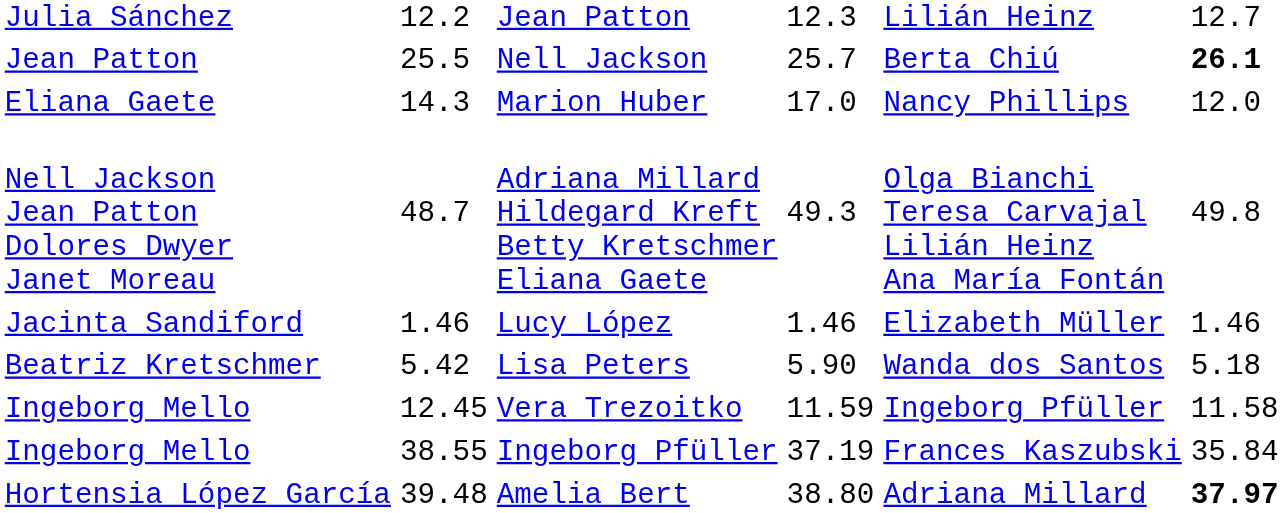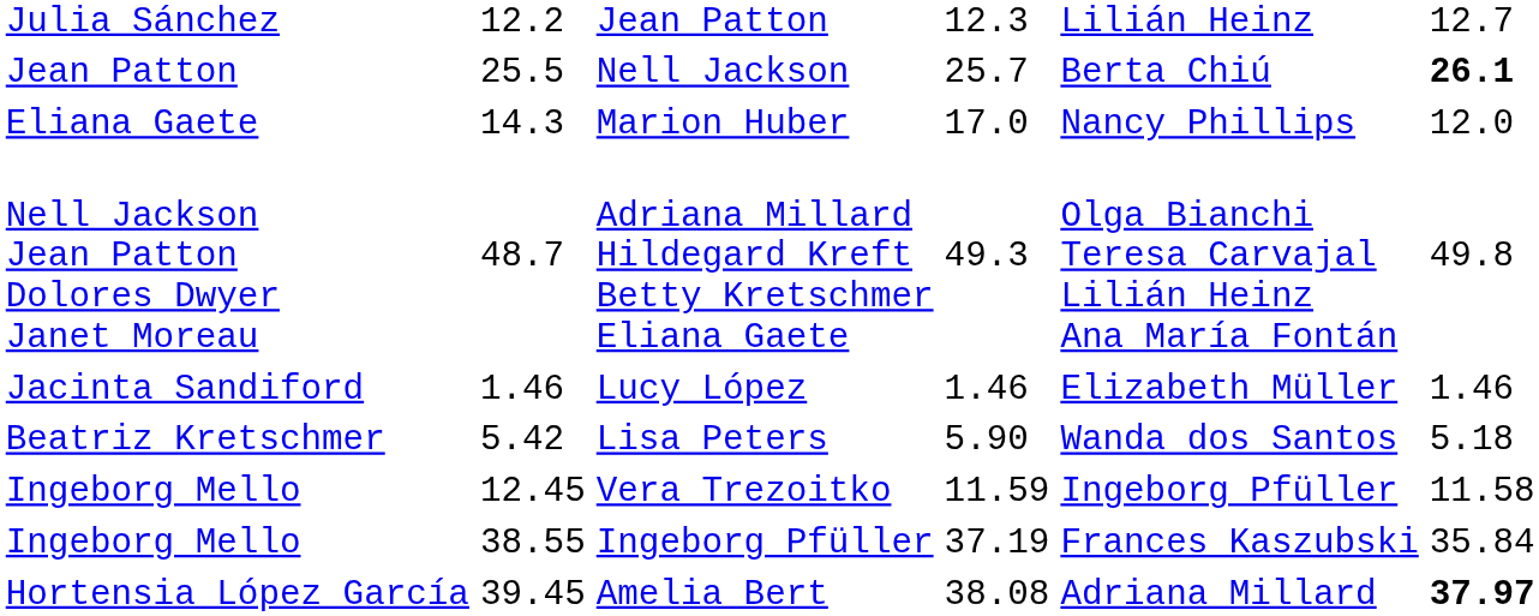Amelia Bert | column 3: 39.48 -> 39.45
Amelia Bert | column 5: 38.80 -> 38.08
